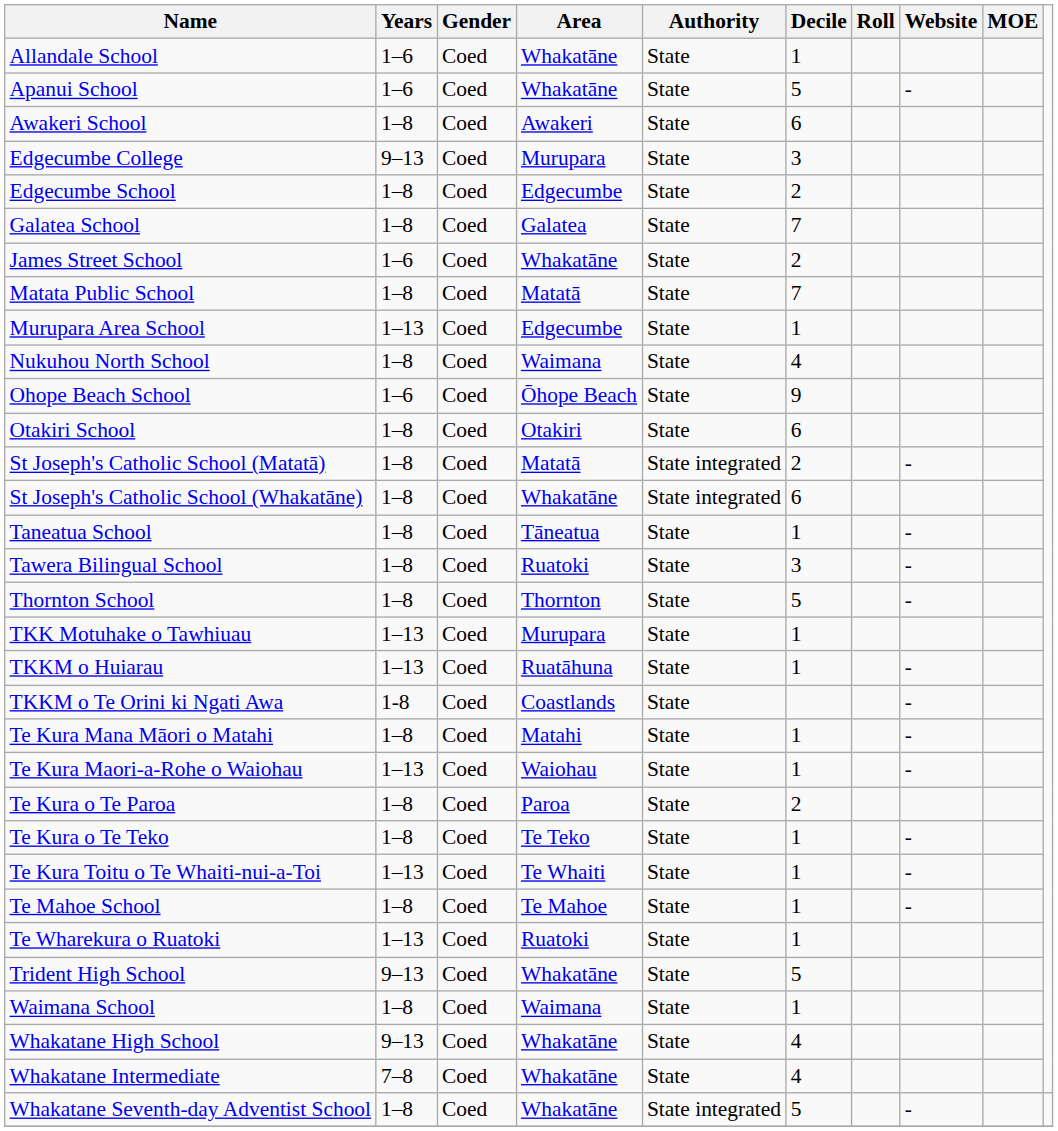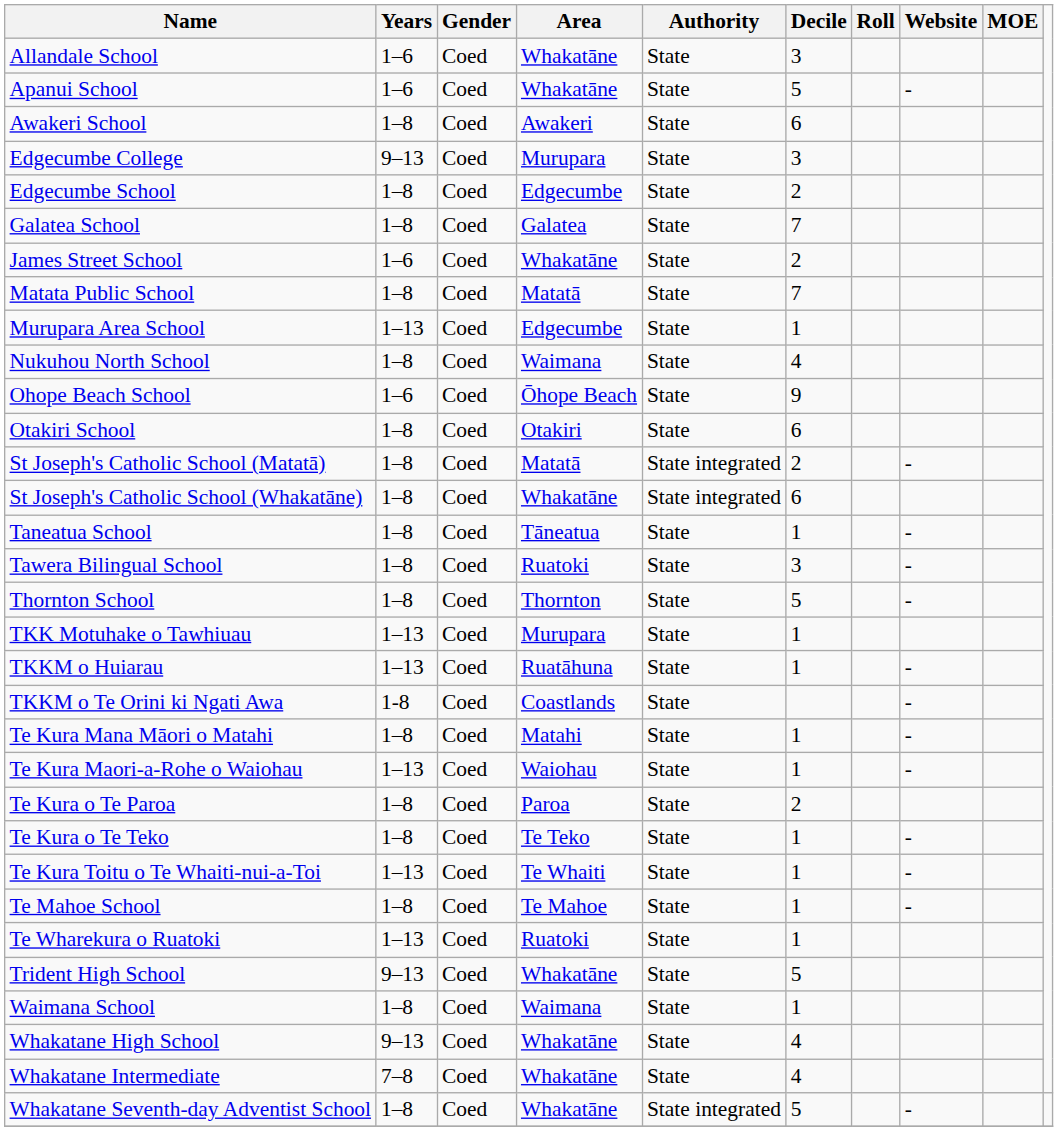Allandale School | Decile: 1 -> 3
